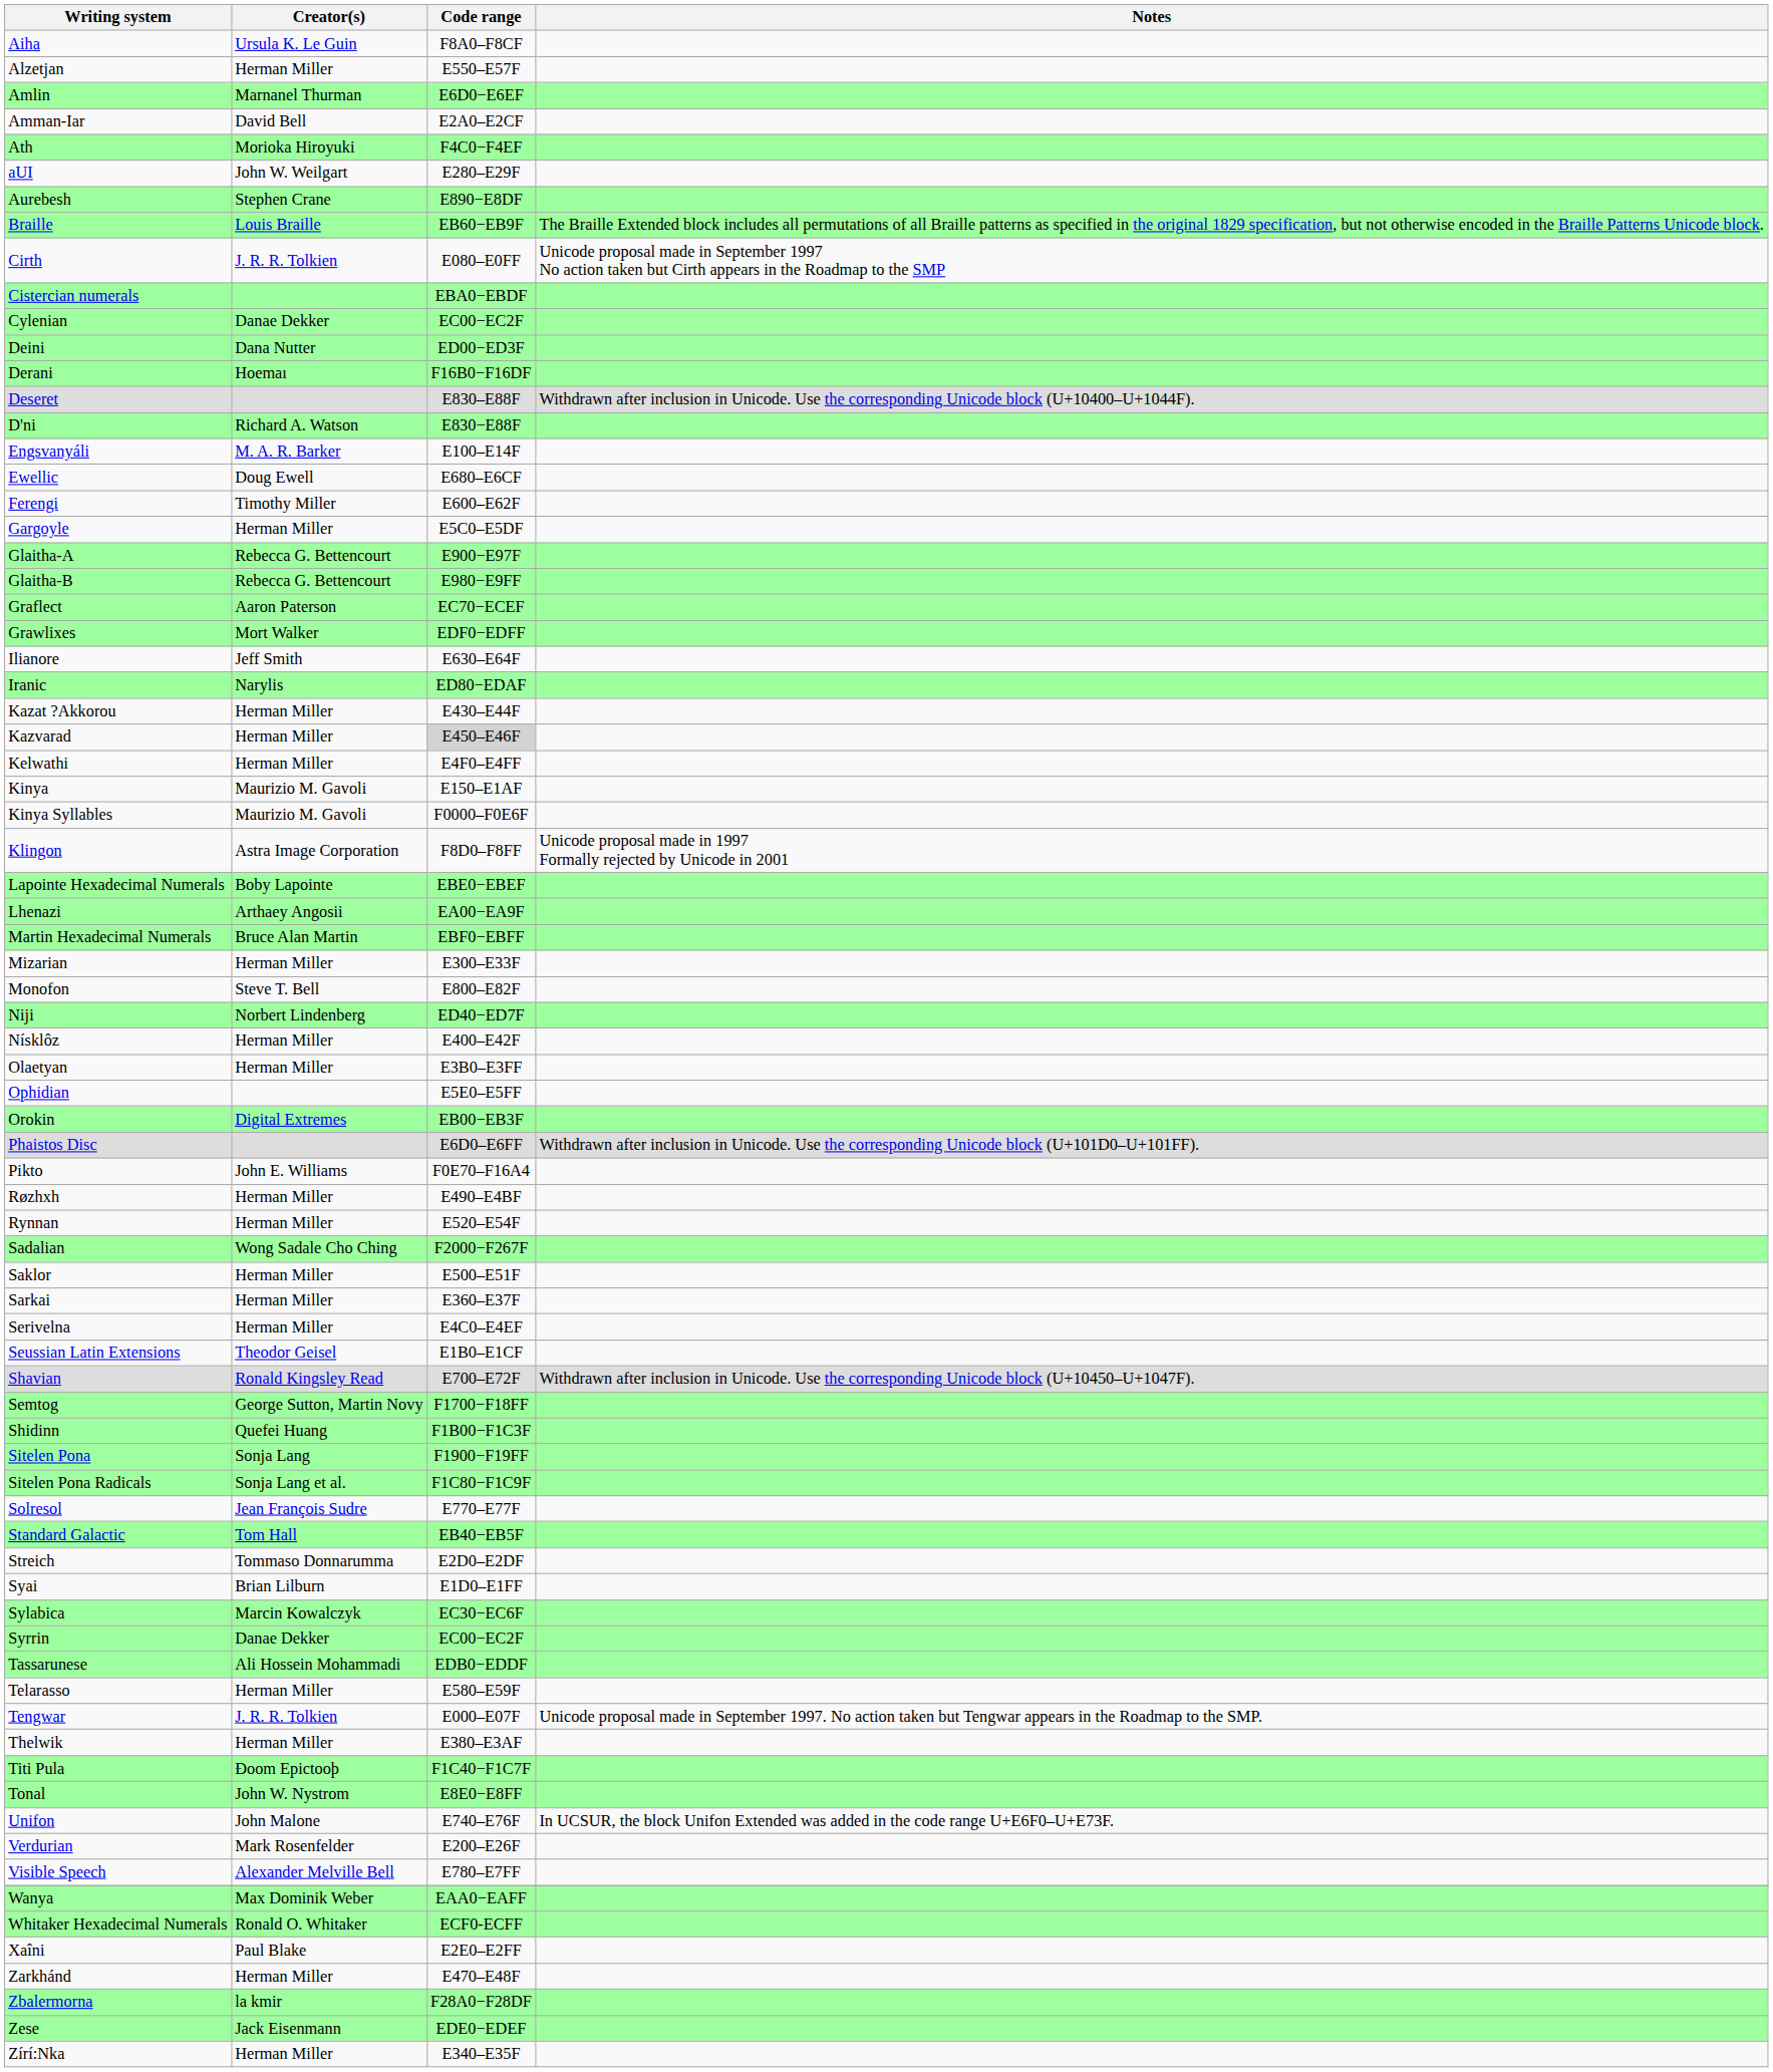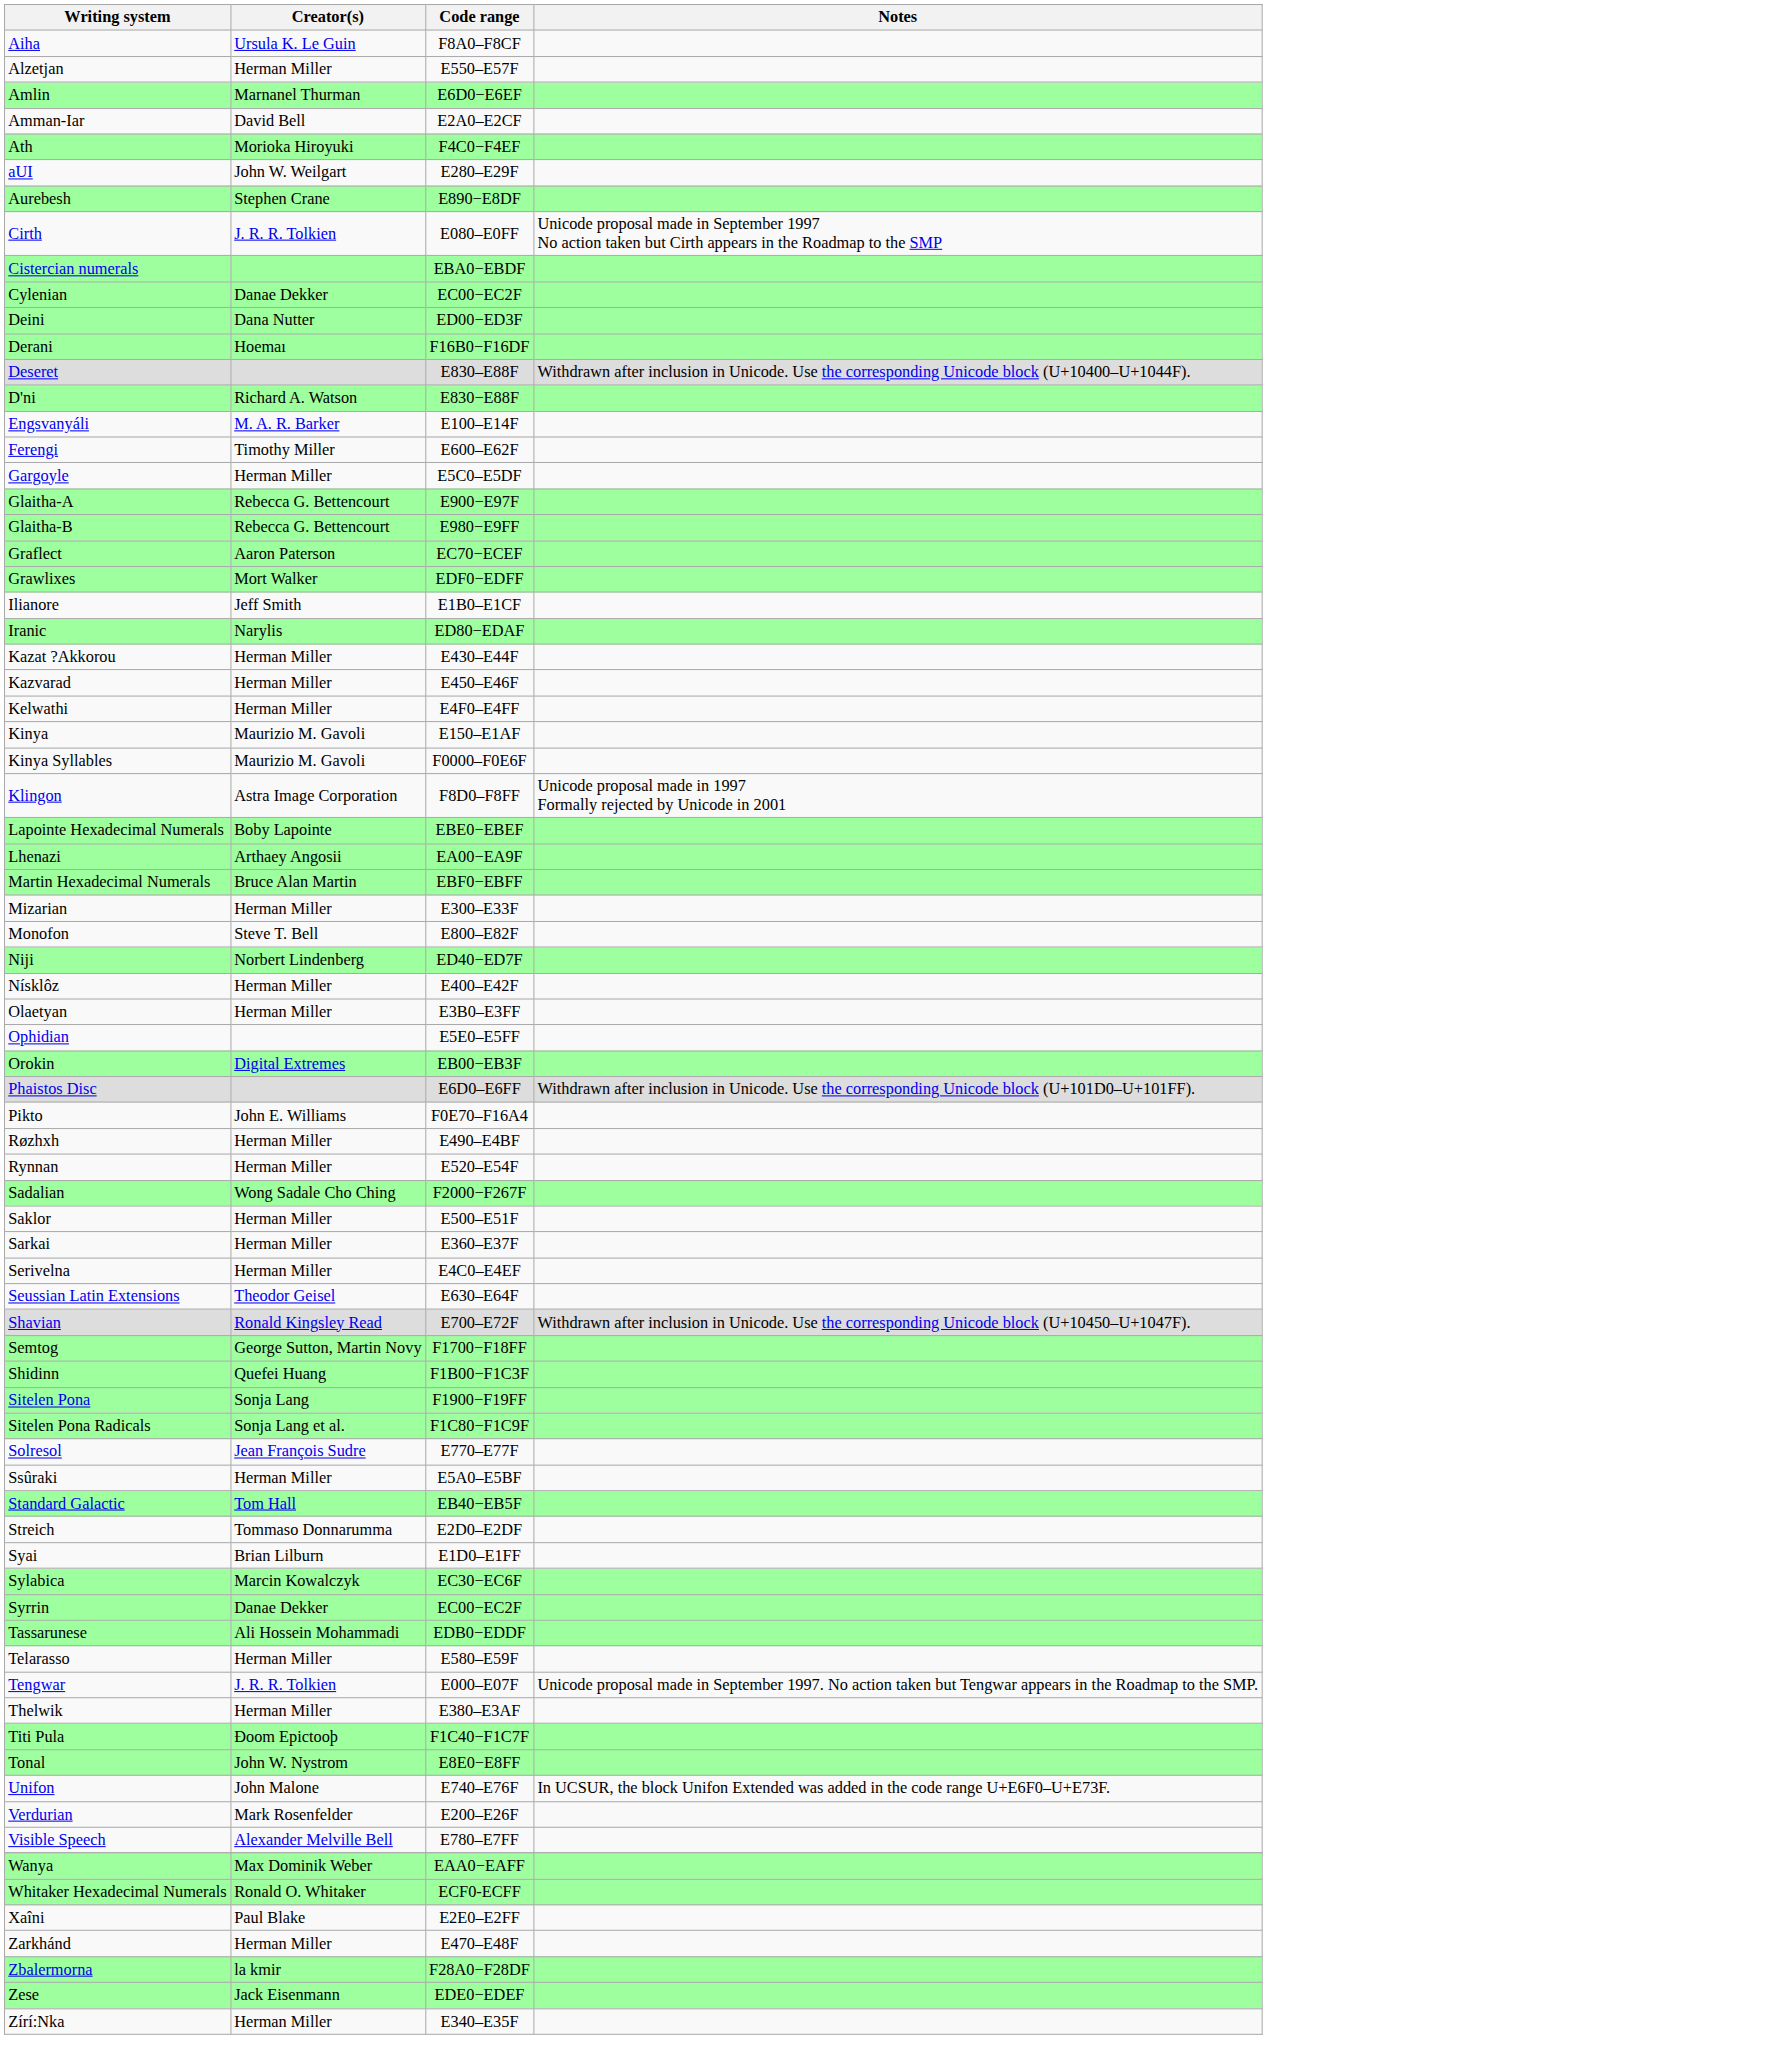- row: Braille | Louis Braille | EB60−EB9F | The Braille Extended block includes all permutations of all Braille patterns as specified in the original 1829 specification, but not otherwise encoded in the Braille Patterns Unicode block.
- row: Ewellic | Doug Ewell | E680–E6CF
Ilianore | Code range: E630–E64F -> E1B0–E1CF
Kazvarad | Code range: lightgrey background -> no background
Seussian Latin Extensions | Code range: E1B0–E1CF -> E630–E64F
+ row: Ssûraki | Herman Miller | E5A0–E5BF
